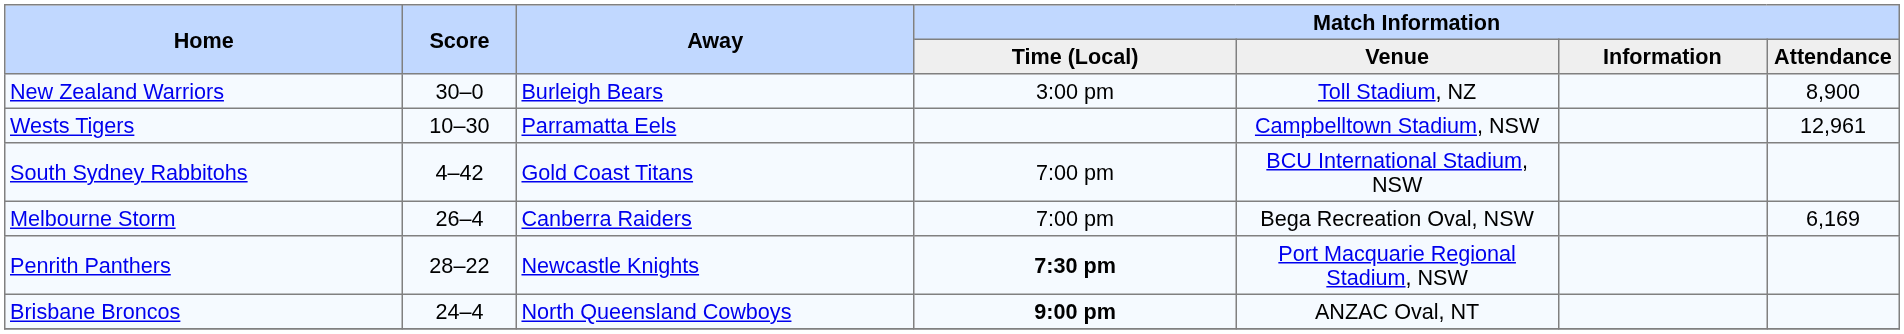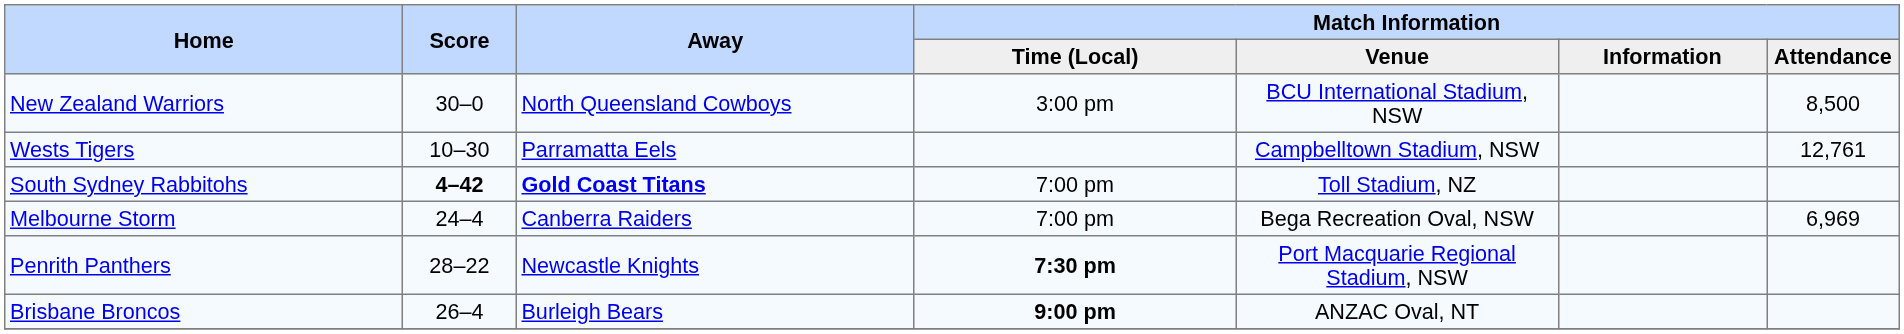New Zealand Warriors | Away: Burleigh Bears -> North Queensland Cowboys
New Zealand Warriors | Match Information / Venue: Toll Stadium, NZ -> BCU International Stadium, NSW
New Zealand Warriors | Match Information / Attendance: 8,900 -> 8,500
Wests Tigers | Match Information / Attendance: 12,961 -> 12,761
South Sydney Rabbitohs | Score: normal -> bold
South Sydney Rabbitohs | Away: normal -> bold
South Sydney Rabbitohs | Match Information / Venue: BCU International Stadium, NSW -> Toll Stadium, NZ
Melbourne Storm | Score: 26–4 -> 24–4
Melbourne Storm | Match Information / Attendance: 6,169 -> 6,969
Brisbane Broncos | Score: 24–4 -> 26–4
Brisbane Broncos | Away: North Queensland Cowboys -> Burleigh Bears
